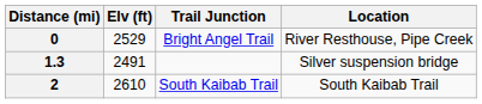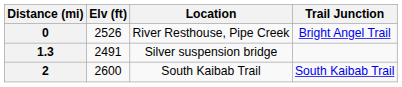columns swapped: Location <-> Trail Junction
0 | Elv (ft): 2529 -> 2526
2 | Elv (ft): 2610 -> 2600
